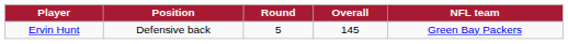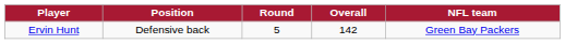Ervin Hunt | Overall: 145 -> 142
